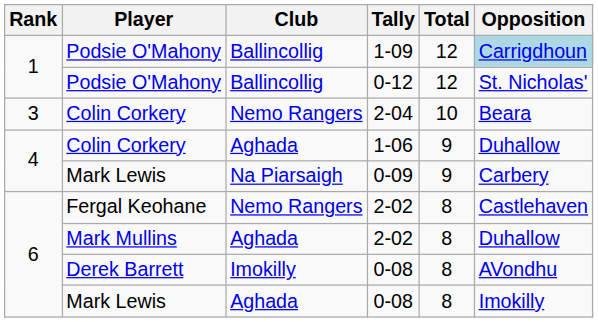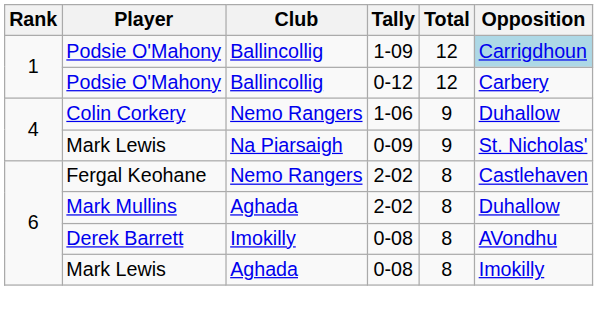0-12 | Opposition: St. Nicholas' -> Carbery
- row: 3 | Colin Corkery | Nemo Rangers | 2-04 | 10 | Beara
1-06 | Club: Aghada -> Nemo Rangers
0-09 | Opposition: Carbery -> St. Nicholas'
